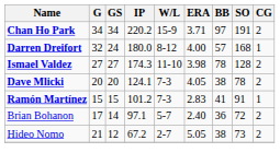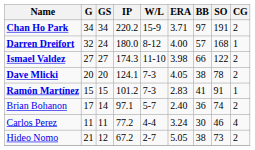Ismael Valdez | BB: 78 -> 66
Ismael Valdez | SO: 128 -> 122
Brian Bohanon | SO: 72 -> 74
+ row: Carlos Perez | 11 | 11 | 77.2 | 4-4 | 3.24 | 30 | 46 | 4
